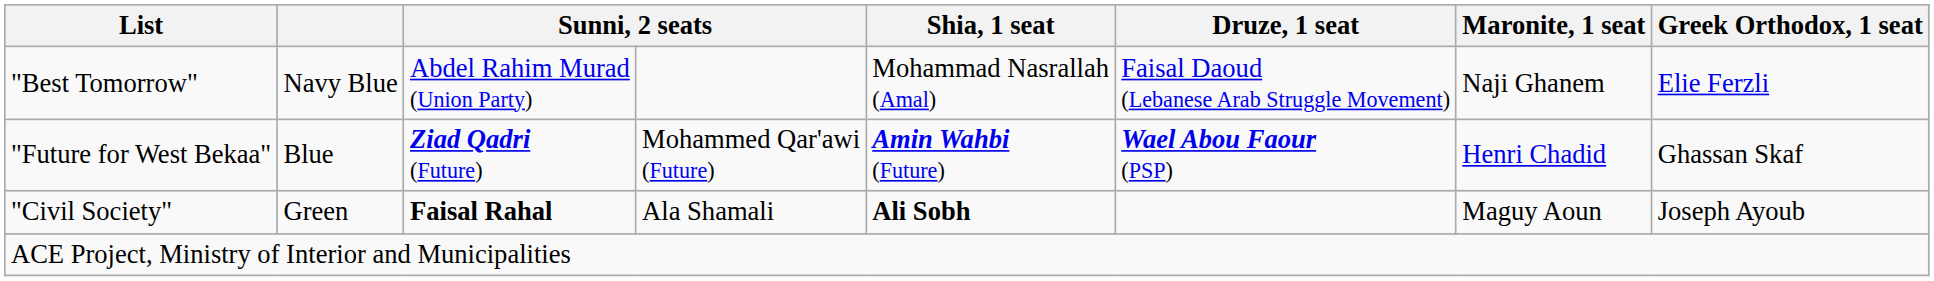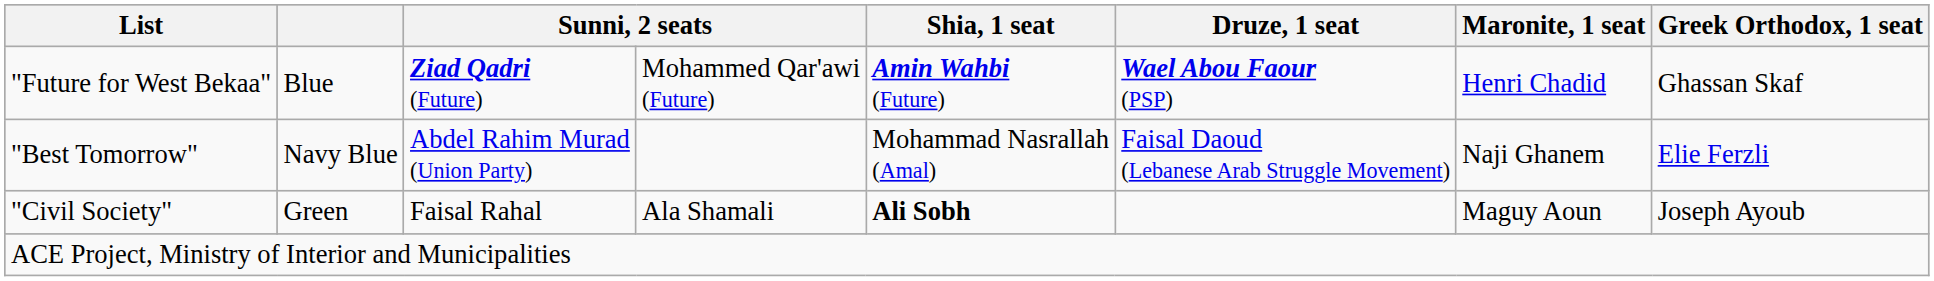rows swapped: "Future for West Bekaa" <-> "Best Tomorrow"
"Civil Society" | column 3: bold -> normal
